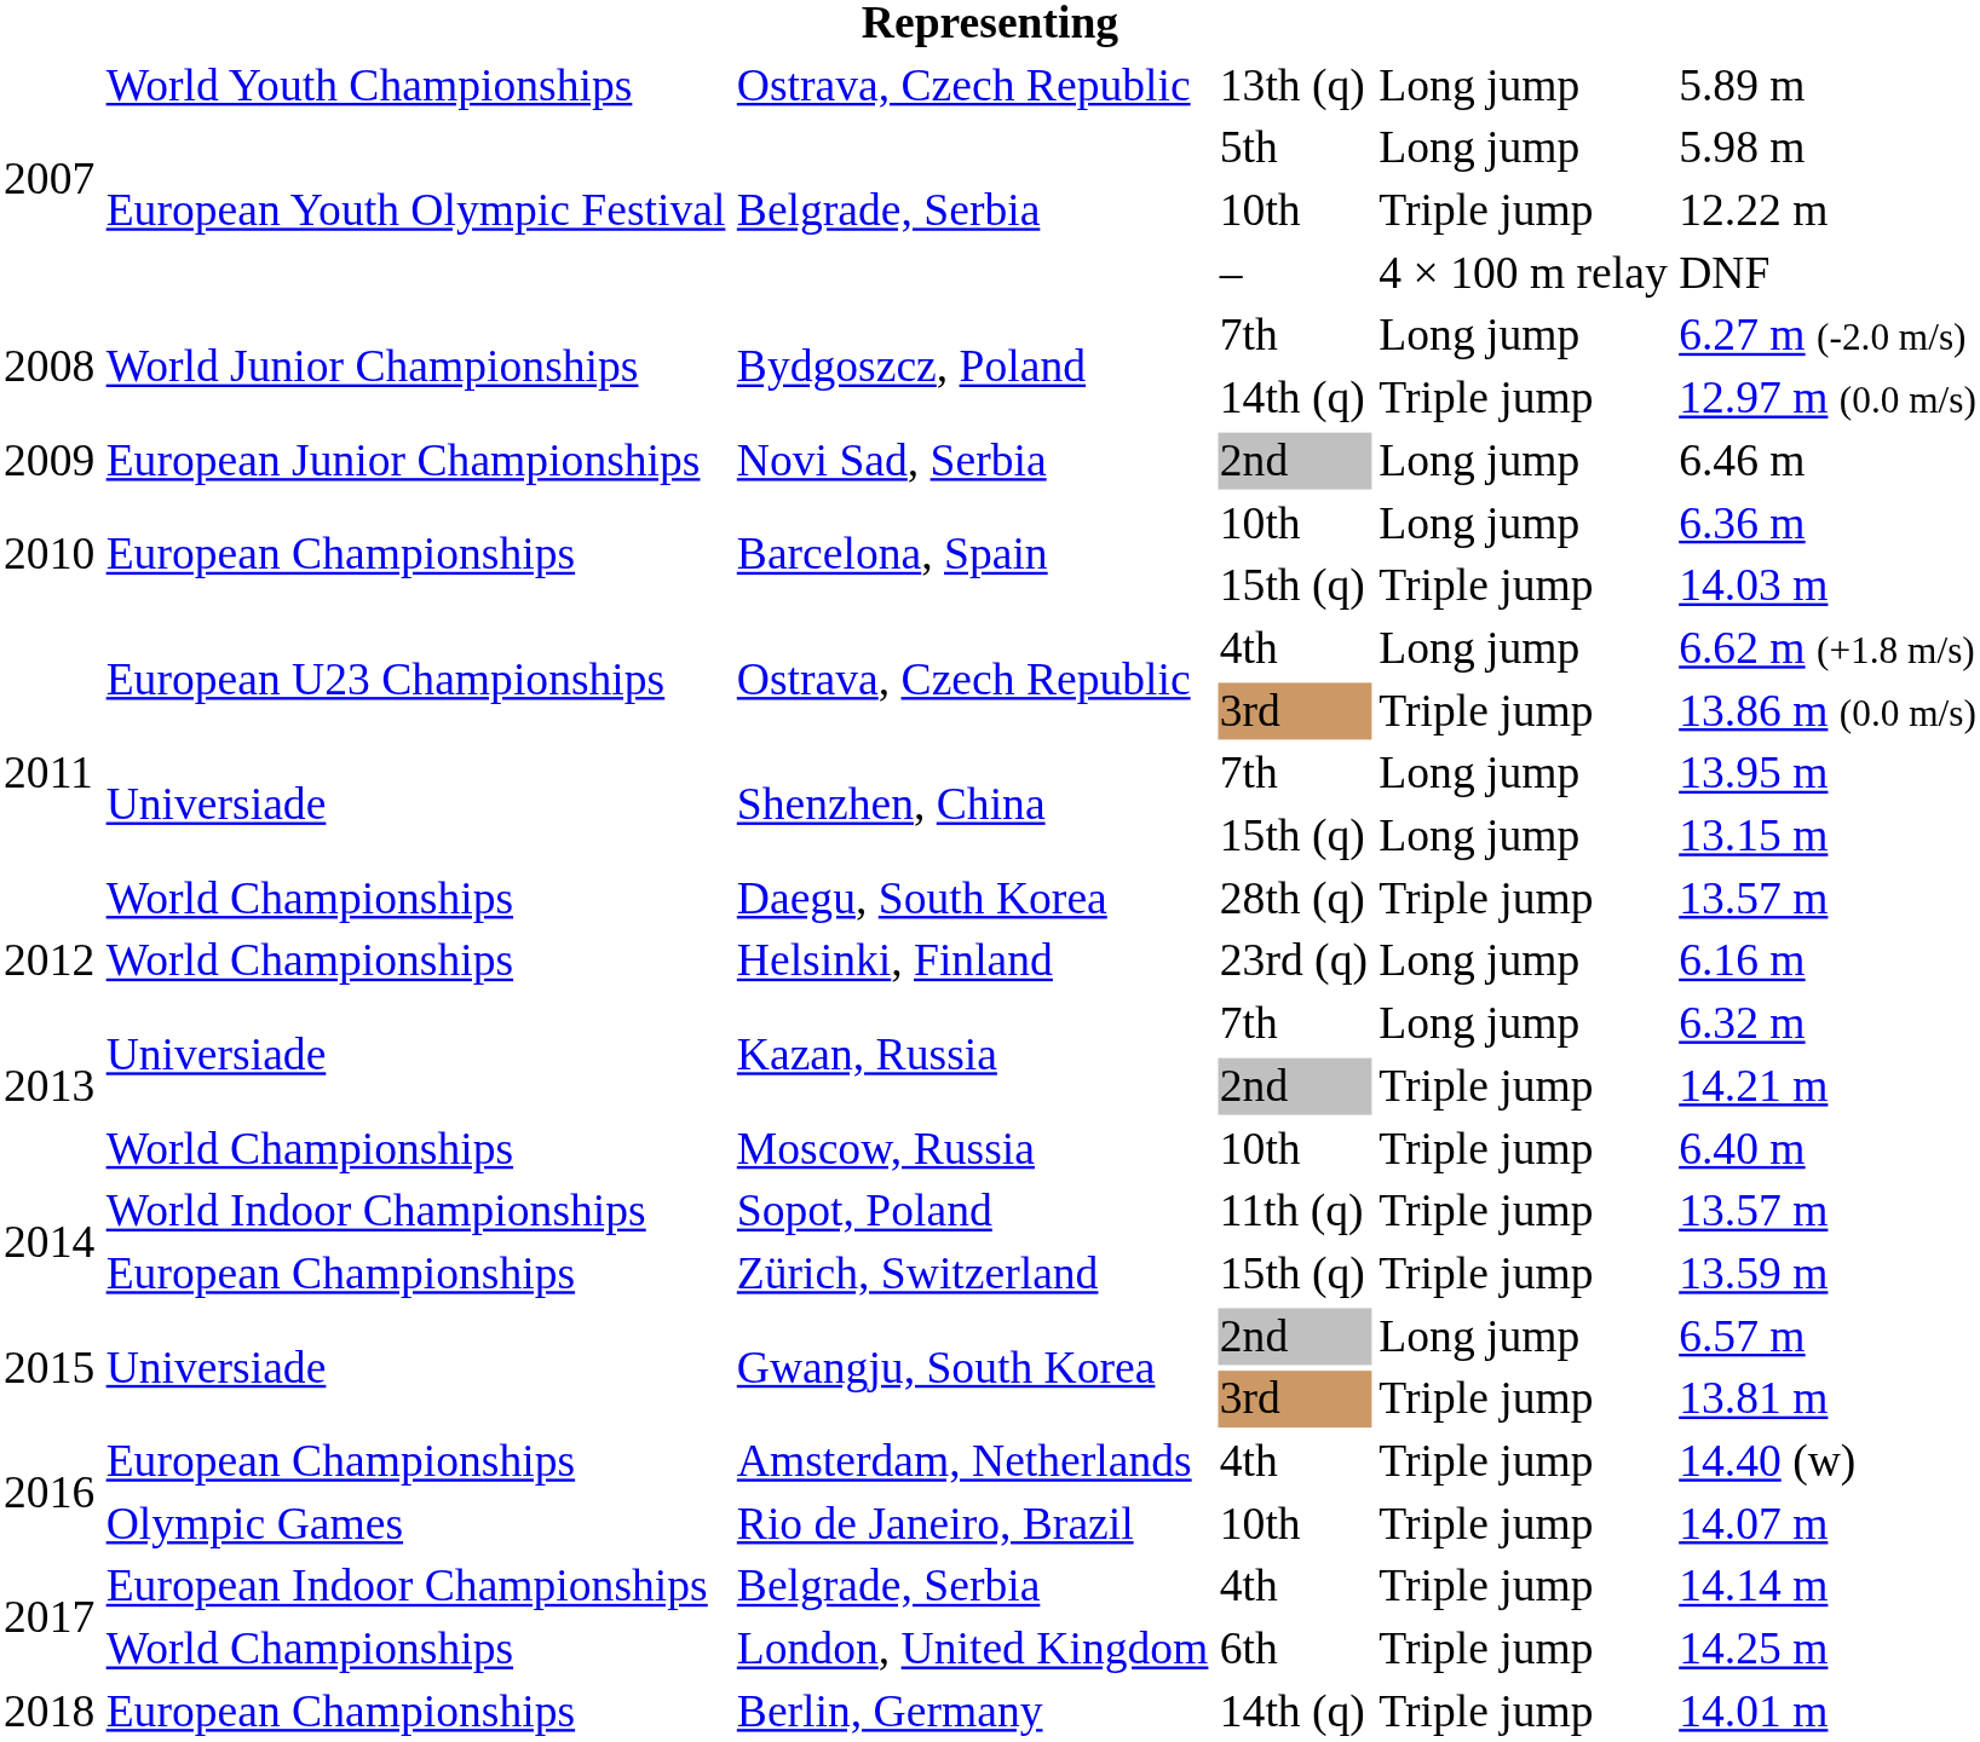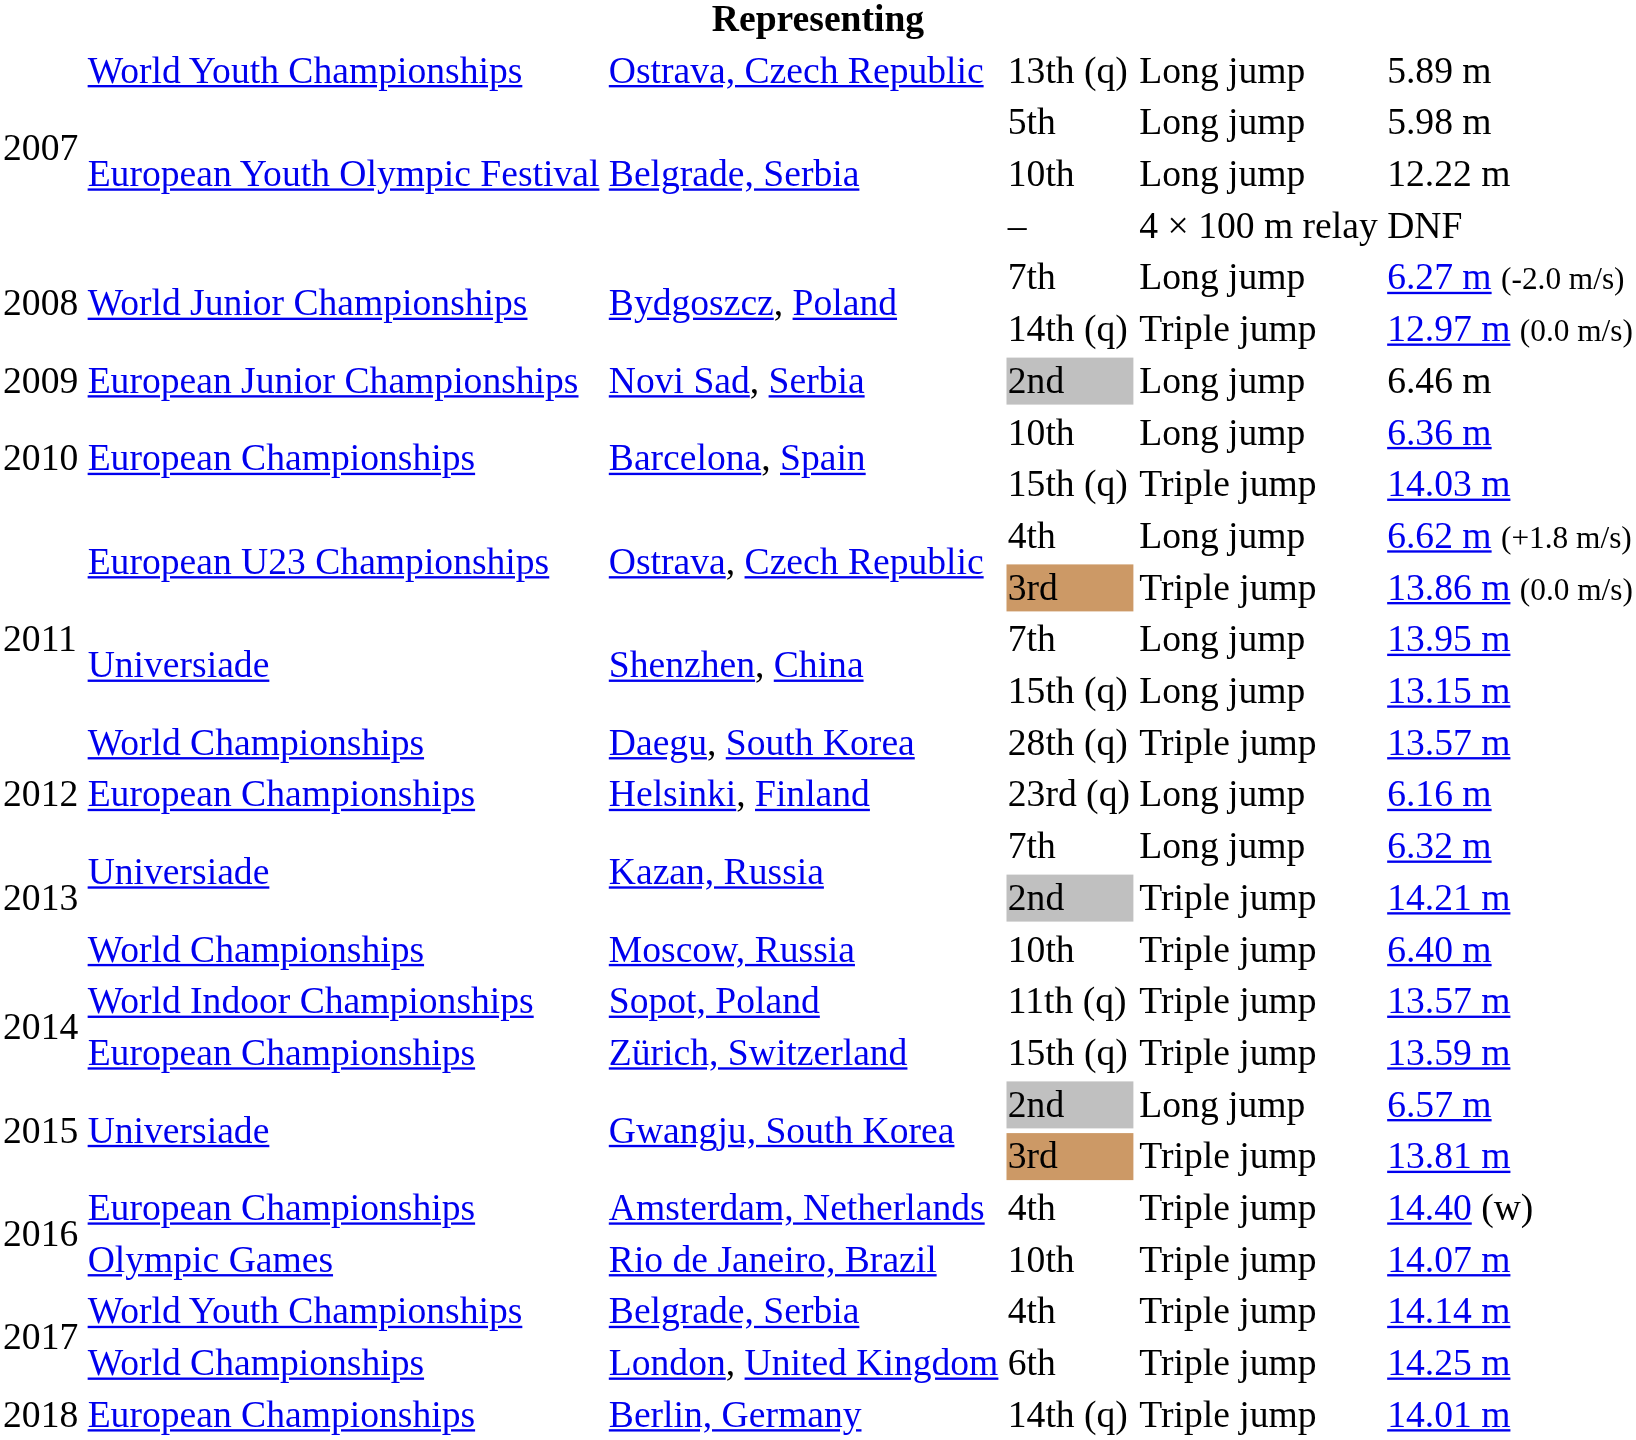Belgrade, Serbia / 10th | column 5: Triple jump -> Long jump
Helsinki, Finland | column 2: World Championships -> European Championships
Belgrade, Serbia / 4th | column 2: European Indoor Championships -> World Youth Championships
